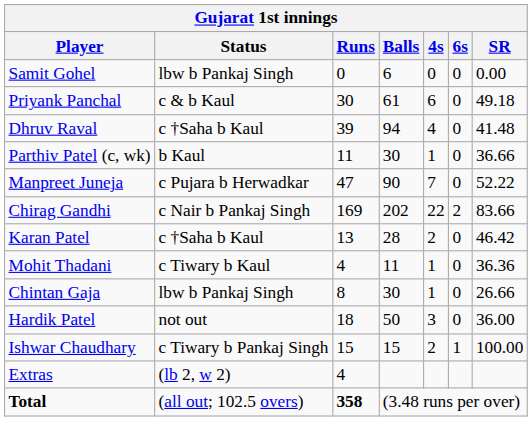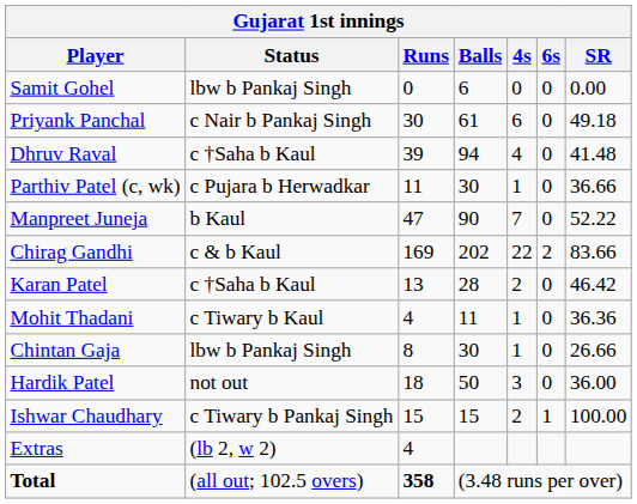Priyank Panchal | Status: c & b Kaul -> c Nair b Pankaj Singh
Parthiv Patel (c, wk) | Status: b Kaul -> c Pujara b Herwadkar
Manpreet Juneja | Status: c Pujara b Herwadkar -> b Kaul
Chirag Gandhi | Status: c Nair b Pankaj Singh -> c & b Kaul
